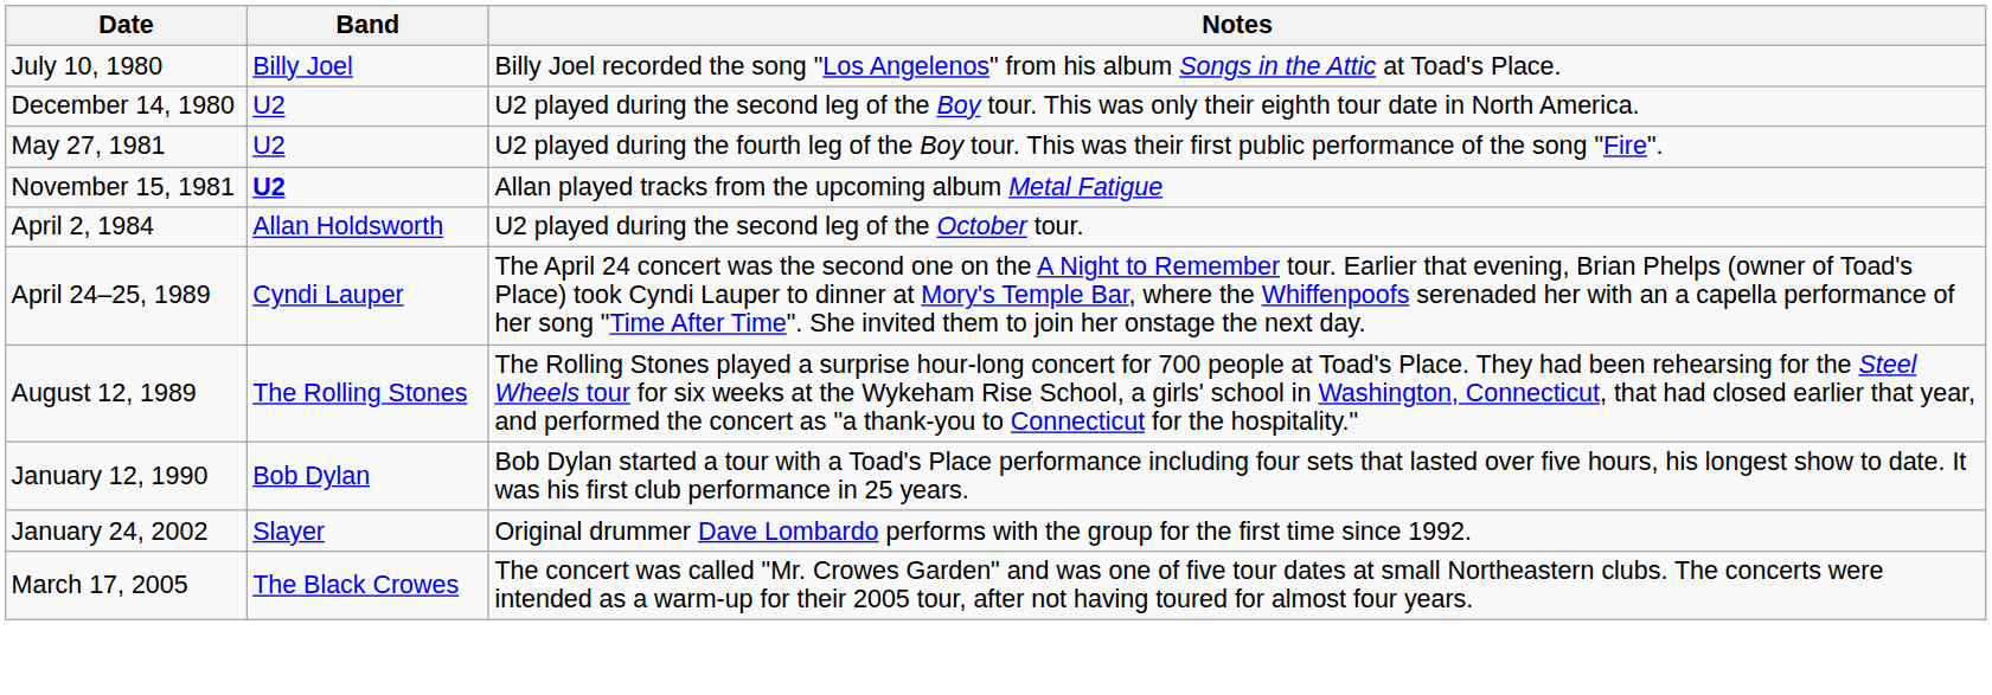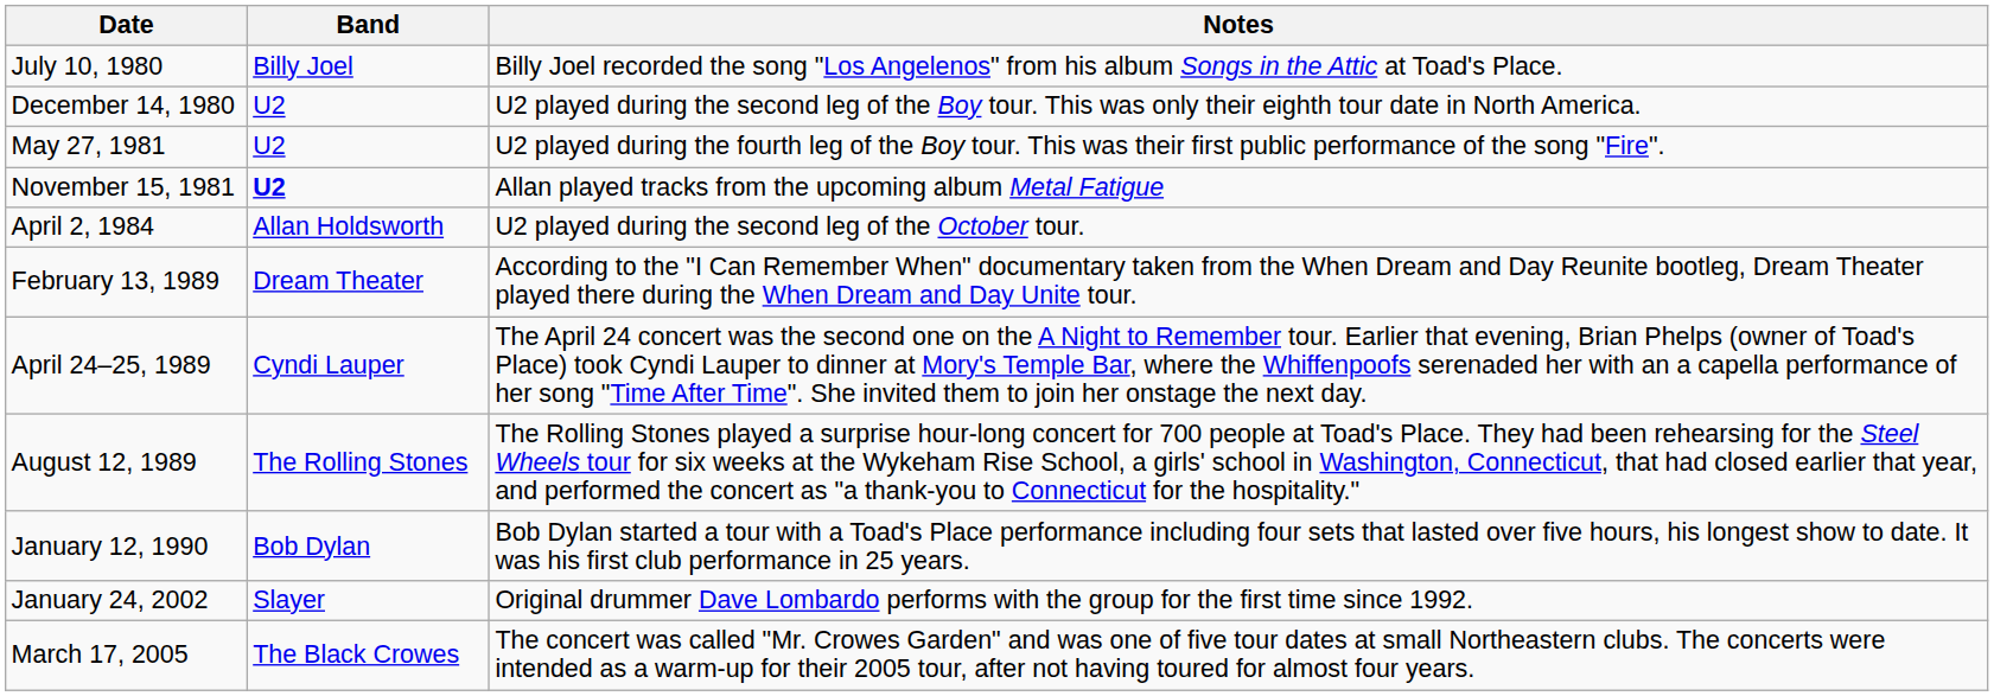+ row: February 13, 1989 | Dream Theater | According to the "I Can Remember When" documentary taken from the When Dream and Day Reunite bootleg, Dream Theater played there during the When Dream and Day Unite tour.
